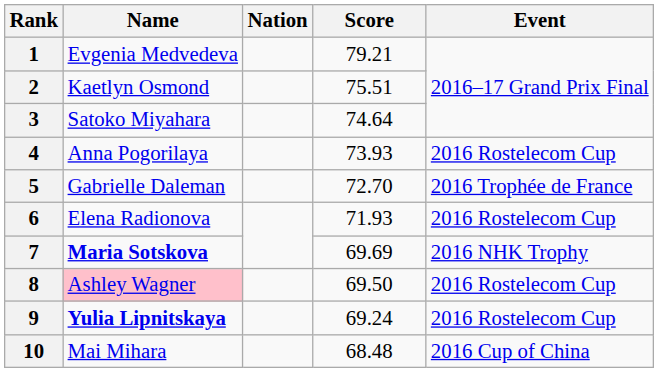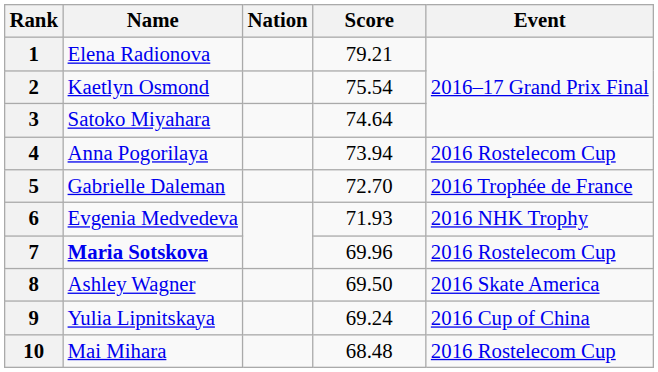1 | Name: Evgenia Medvedeva -> Elena Radionova
2 | Score: 75.51 -> 75.54
4 | Score: 73.93 -> 73.94
6 | Name: Elena Radionova -> Evgenia Medvedeva
6 | Event: 2016 Rostelecom Cup -> 2016 NHK Trophy
7 | Score: 69.69 -> 69.96
7 | Event: 2016 NHK Trophy -> 2016 Rostelecom Cup
8 | Name: pink background -> no background
8 | Event: 2016 Rostelecom Cup -> 2016 Skate America
9 | Name: bold -> normal
9 | Event: 2016 Rostelecom Cup -> 2016 Cup of China
10 | Event: 2016 Cup of China -> 2016 Rostelecom Cup
